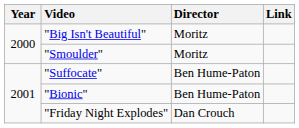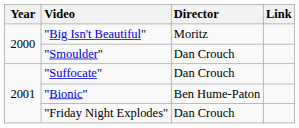"Smoulder" | Director: Moritz -> Dan Crouch
"Suffocate" | Director: Ben Hume-Paton -> Dan Crouch
